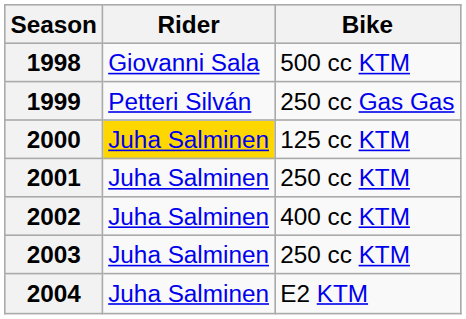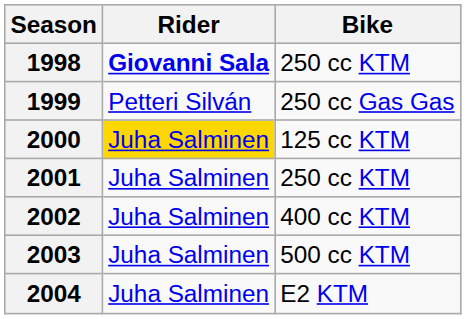1998 | Rider: normal -> bold
1998 | Bike: 500 cc KTM -> 250 cc KTM
2003 | Bike: 250 cc KTM -> 500 cc KTM
